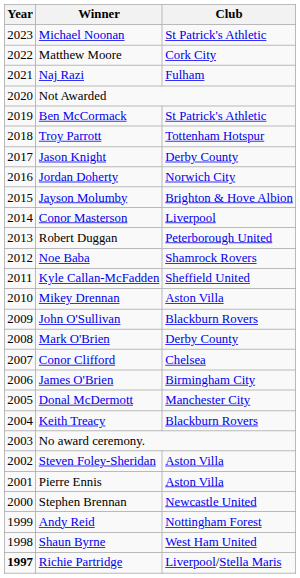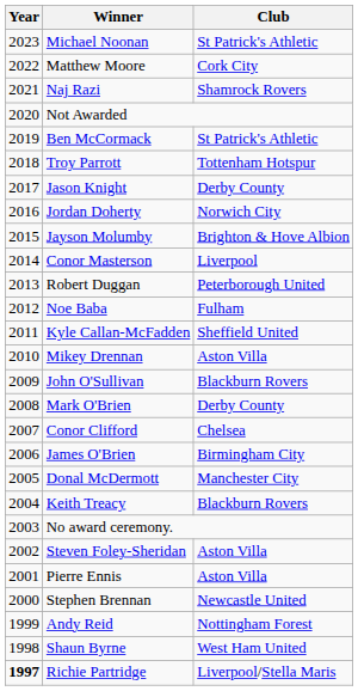Naj Razi | Club: Fulham -> Shamrock Rovers
Noe Baba | Club: Shamrock Rovers -> Fulham
